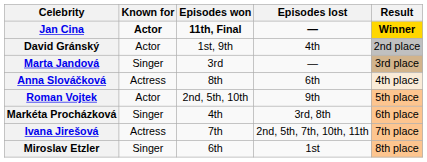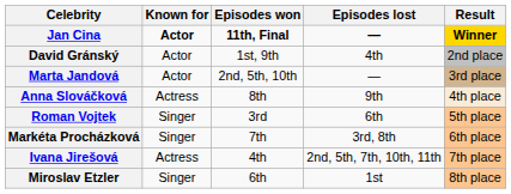Marta Jandová | Known for: Singer -> Actor
Marta Jandová | Episodes won: 3rd -> 2nd, 5th, 10th
Anna Slováčková | Episodes lost: 6th -> 9th
Roman Vojtek | Known for: Actor -> Singer
Roman Vojtek | Episodes won: 2nd, 5th, 10th -> 3rd
Roman Vojtek | Episodes lost: 9th -> 6th
Markéta Procházková | Episodes won: 4th -> 7th
Ivana Jirešová | Episodes won: 7th -> 4th
